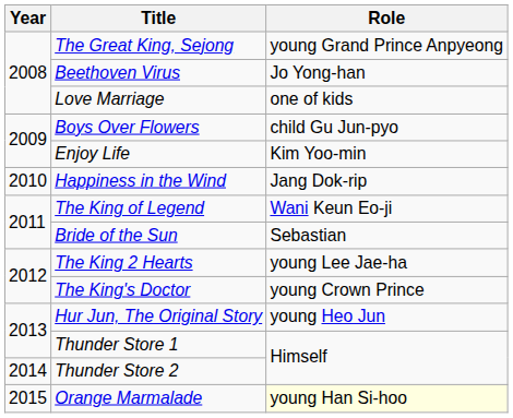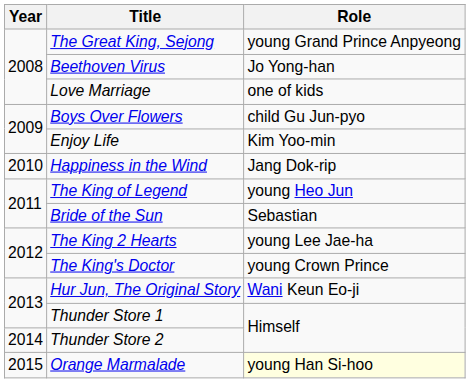The King of Legend | Role: Wani Keun Eo-ji -> young Heo Jun
Hur Jun, The Original Story | Role: young Heo Jun -> Wani Keun Eo-ji
